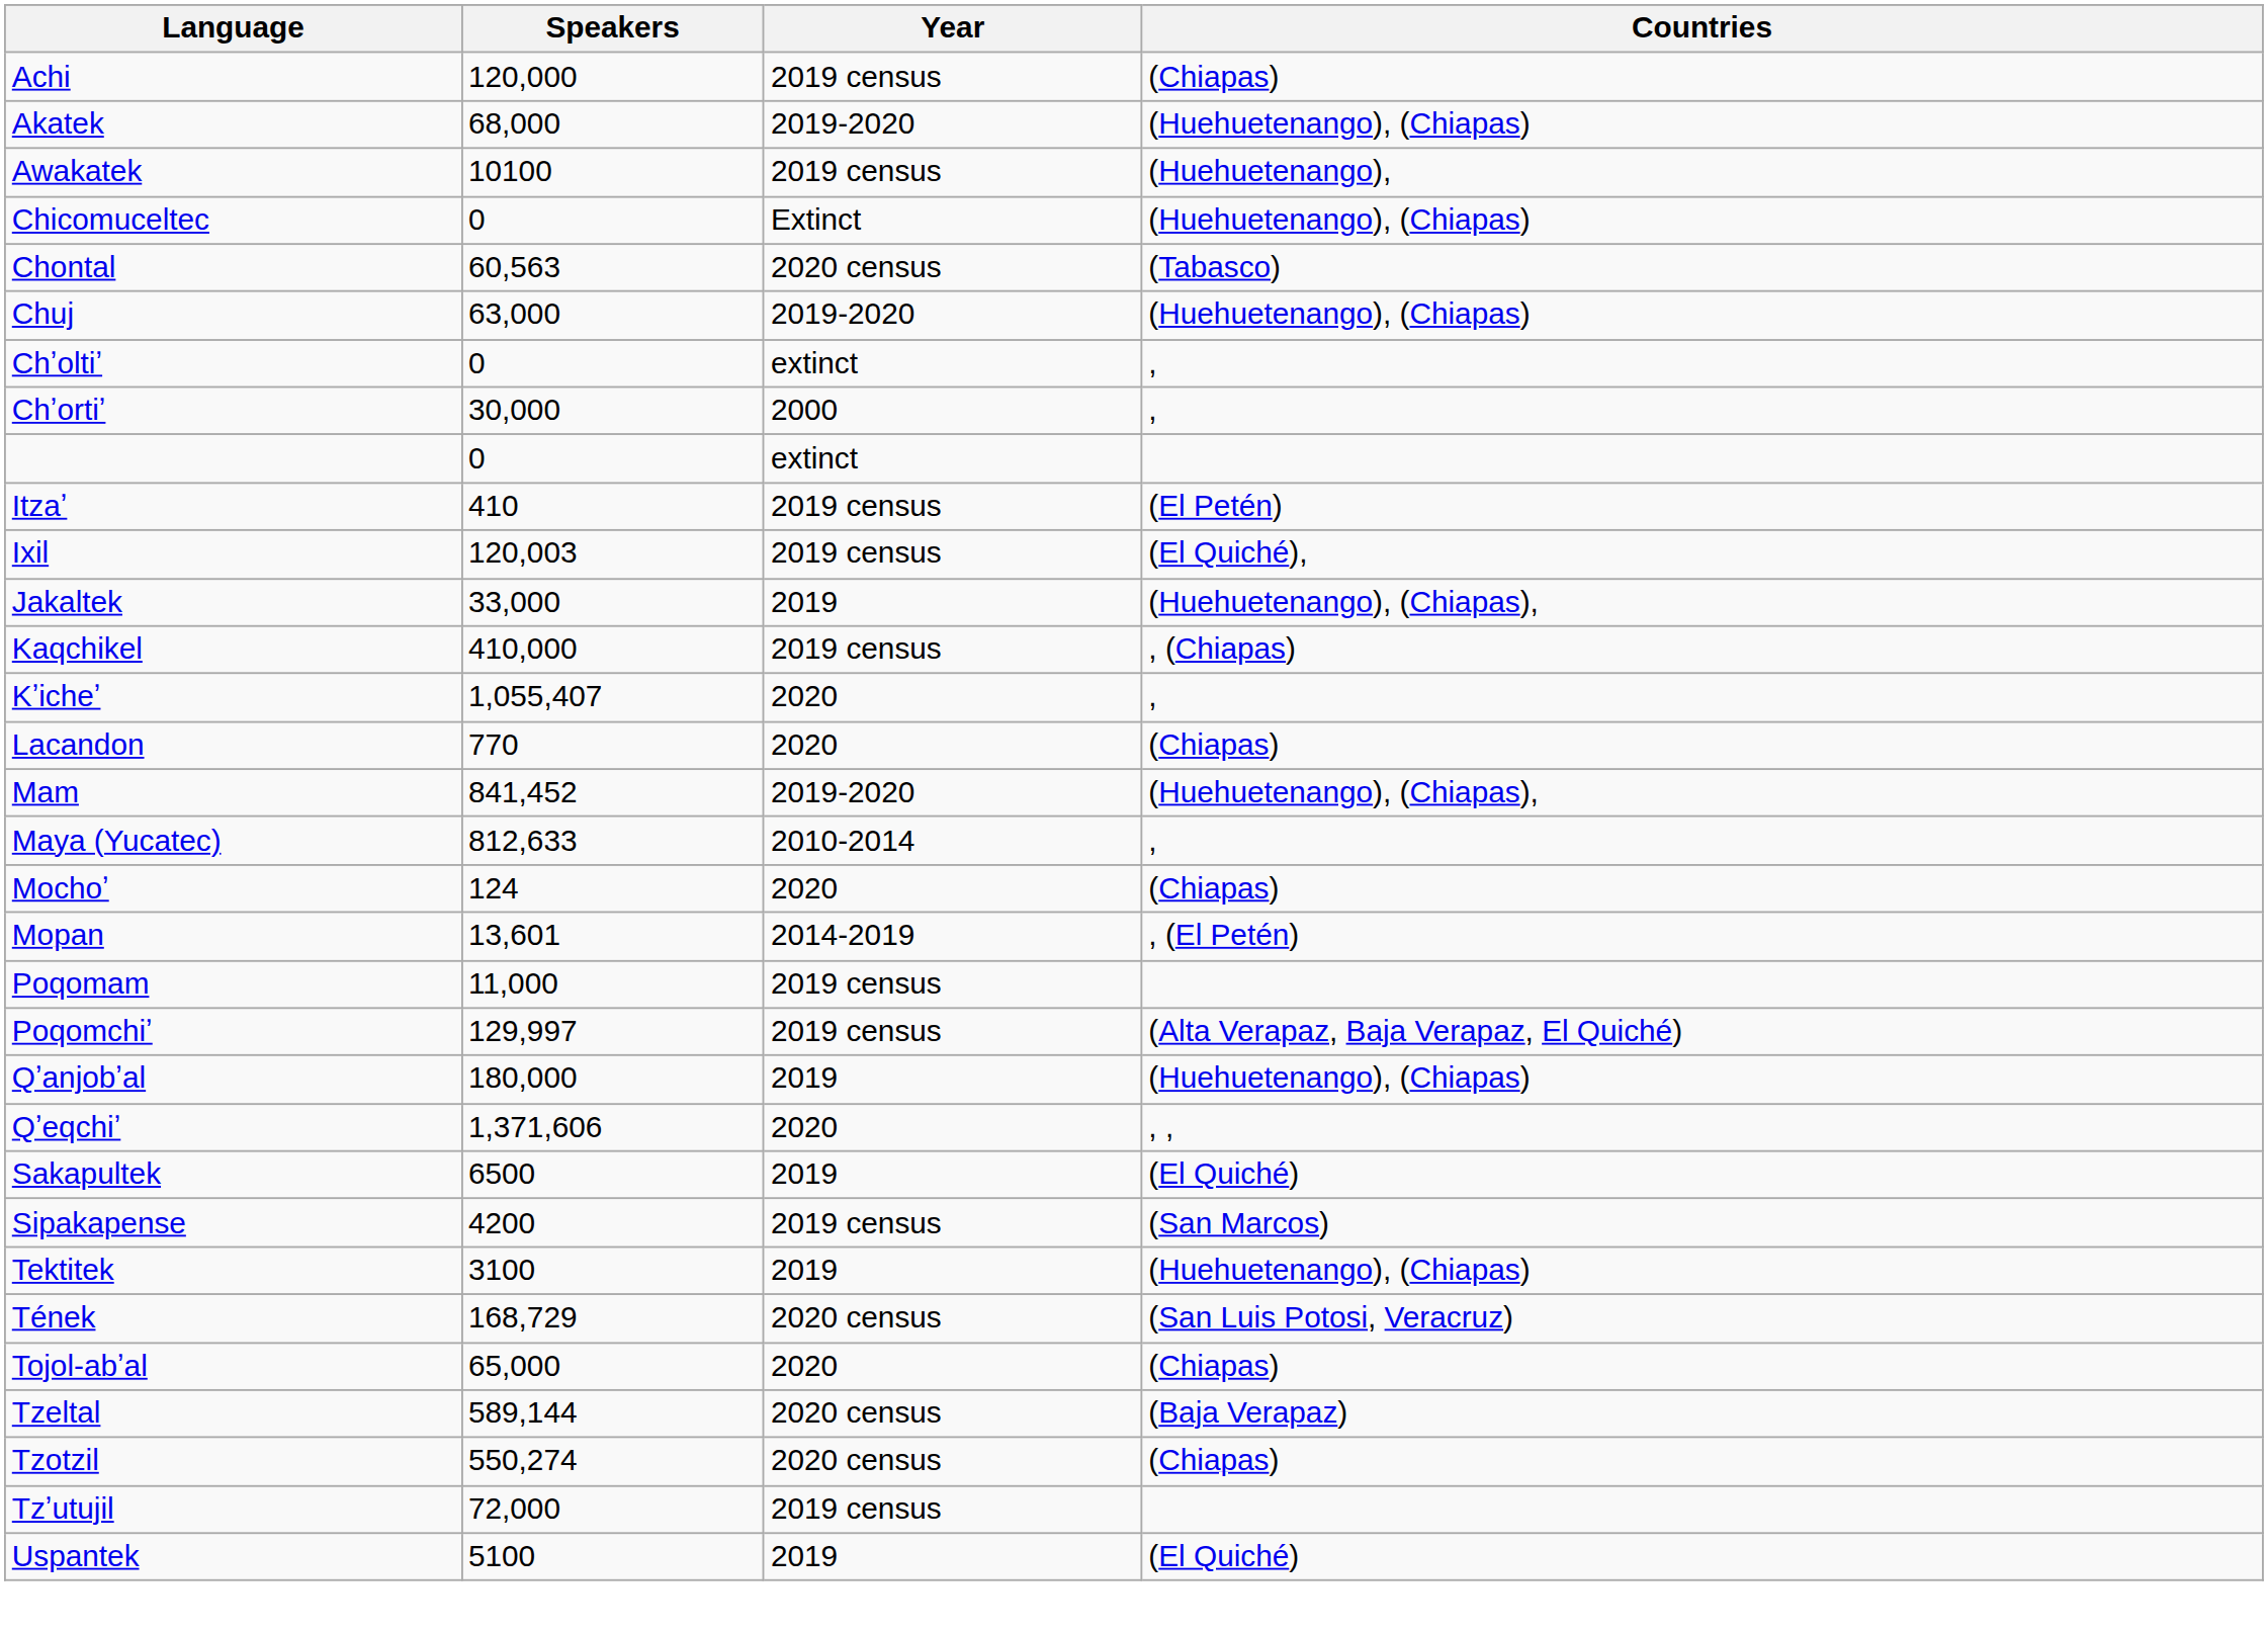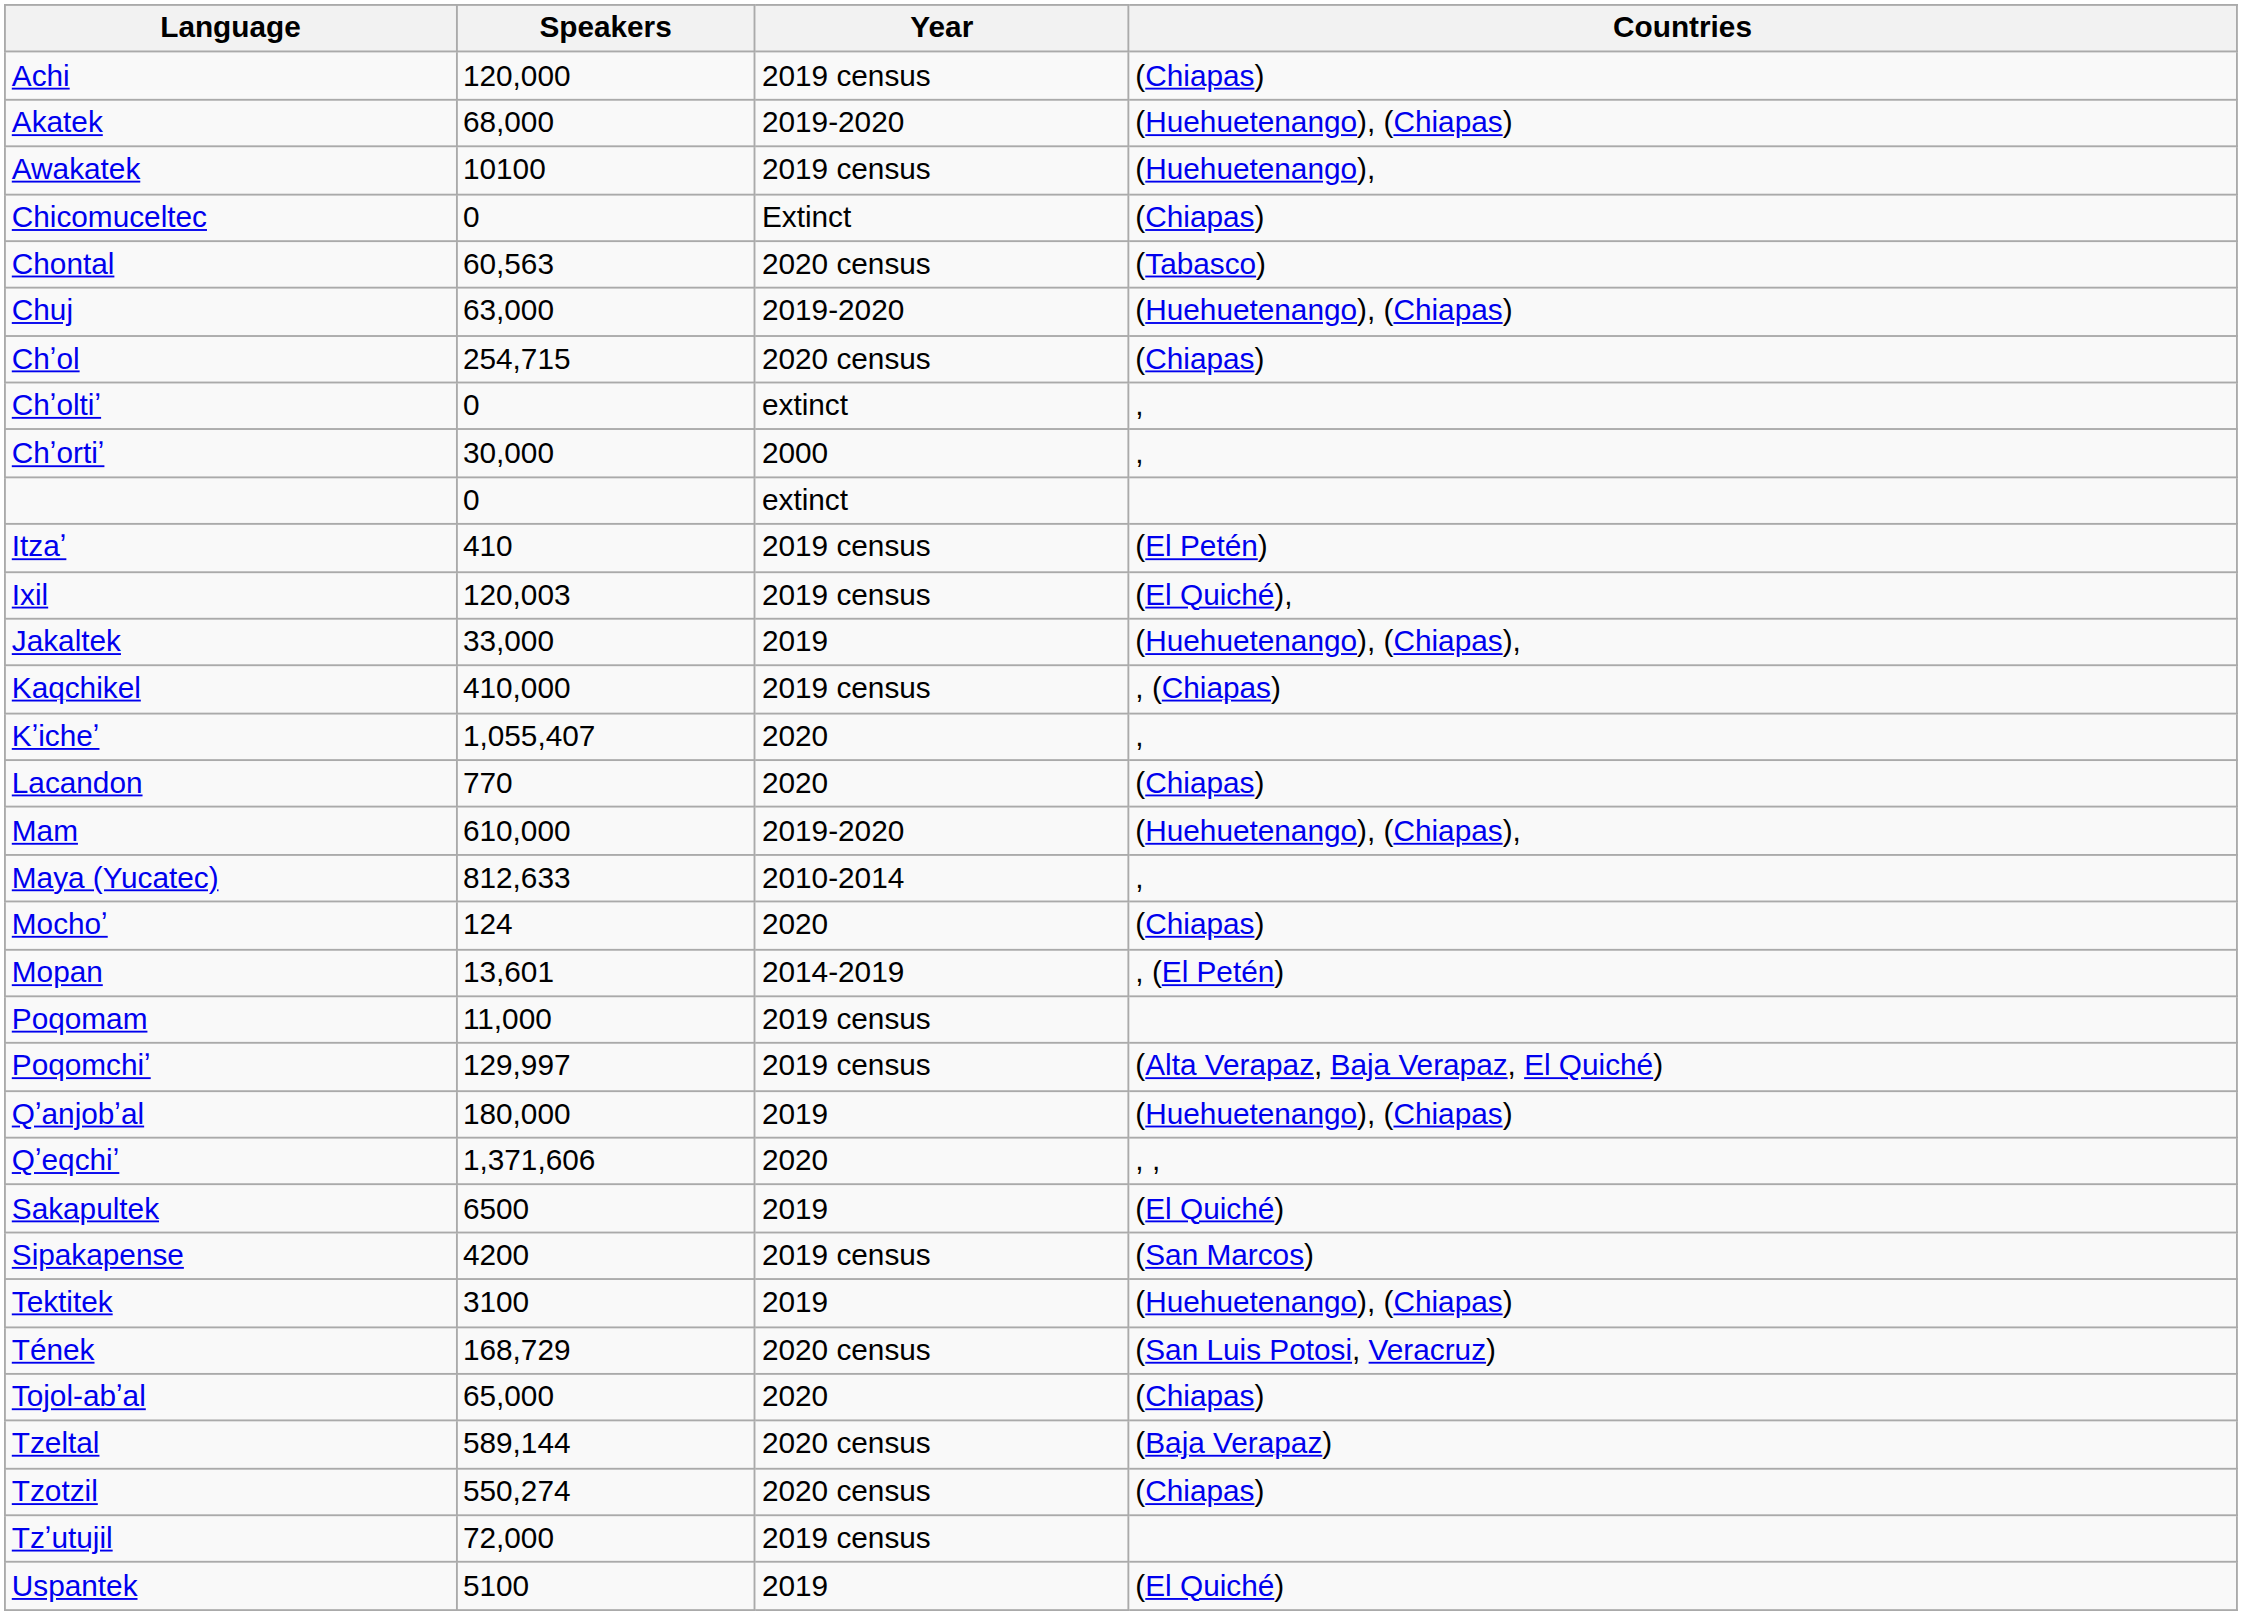Chicomuceltec | Countries: (Huehuetenango), (Chiapas) -> (Chiapas)
+ row: Chʼol | 254,715 | 2020 census | (Chiapas)
Mam | Speakers: 841,452 -> 610,000
